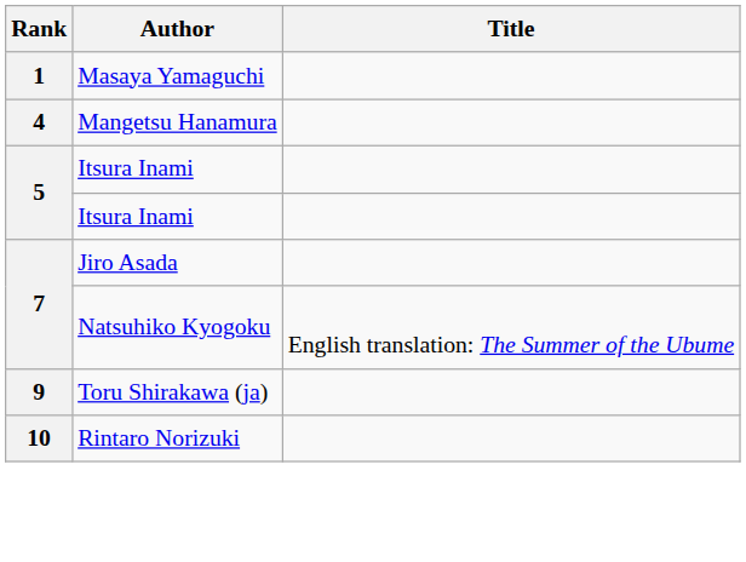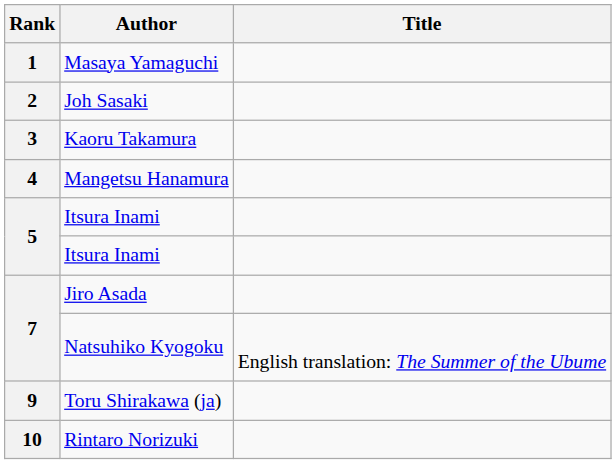+ row: 2 | Joh Sasaki
+ row: 3 | Kaoru Takamura
